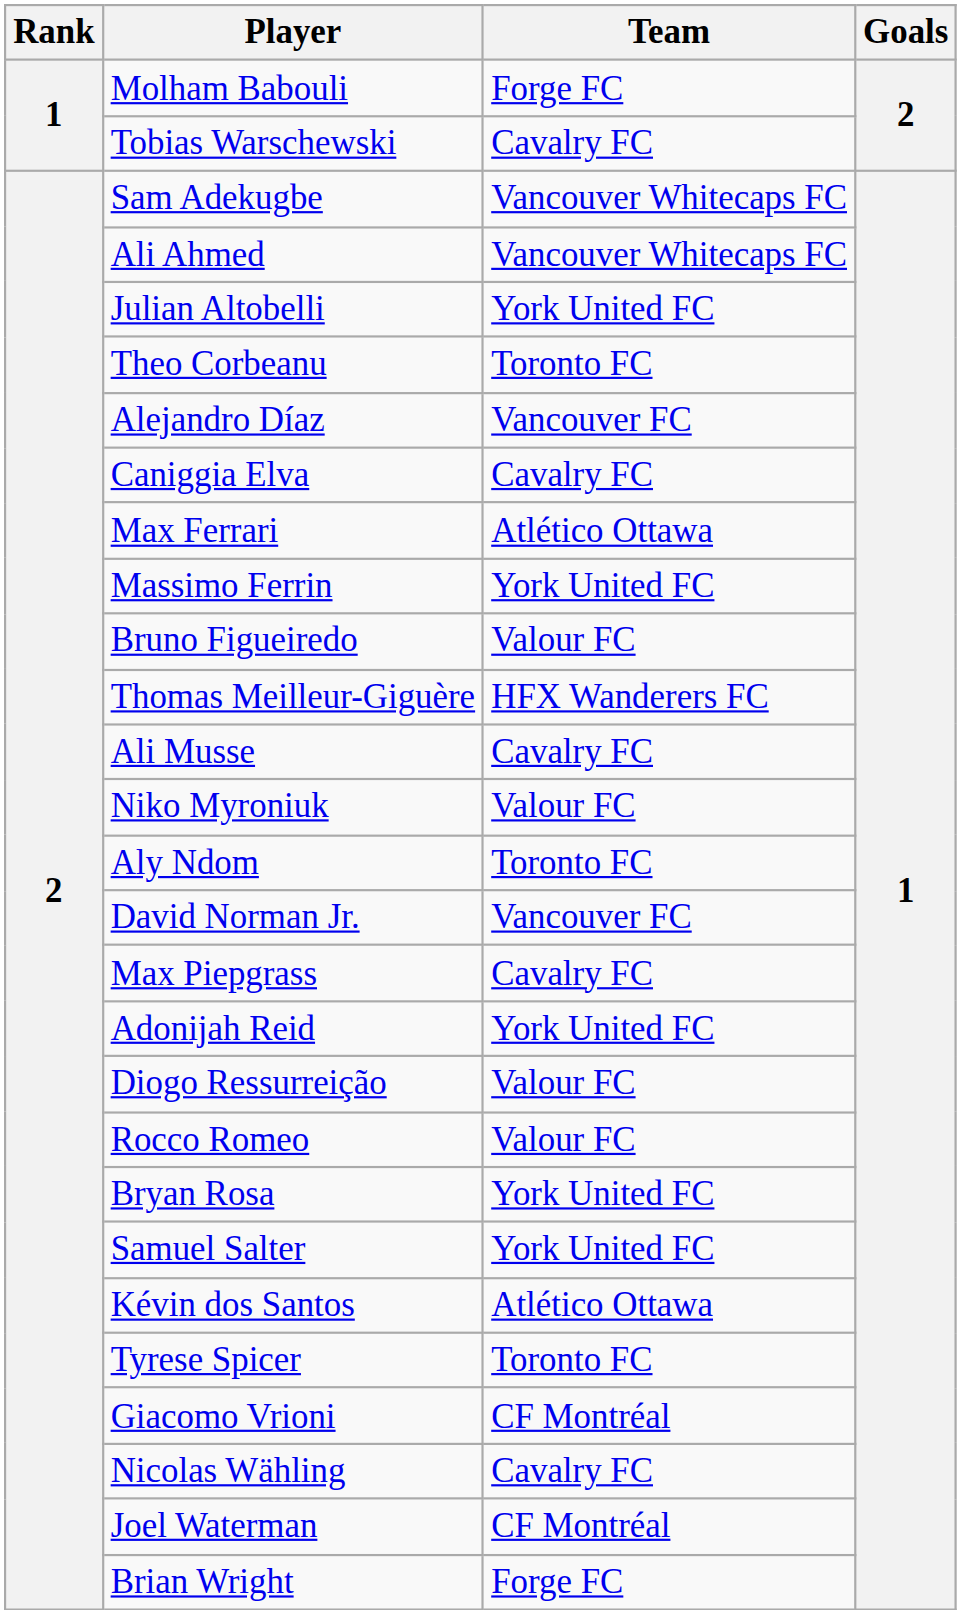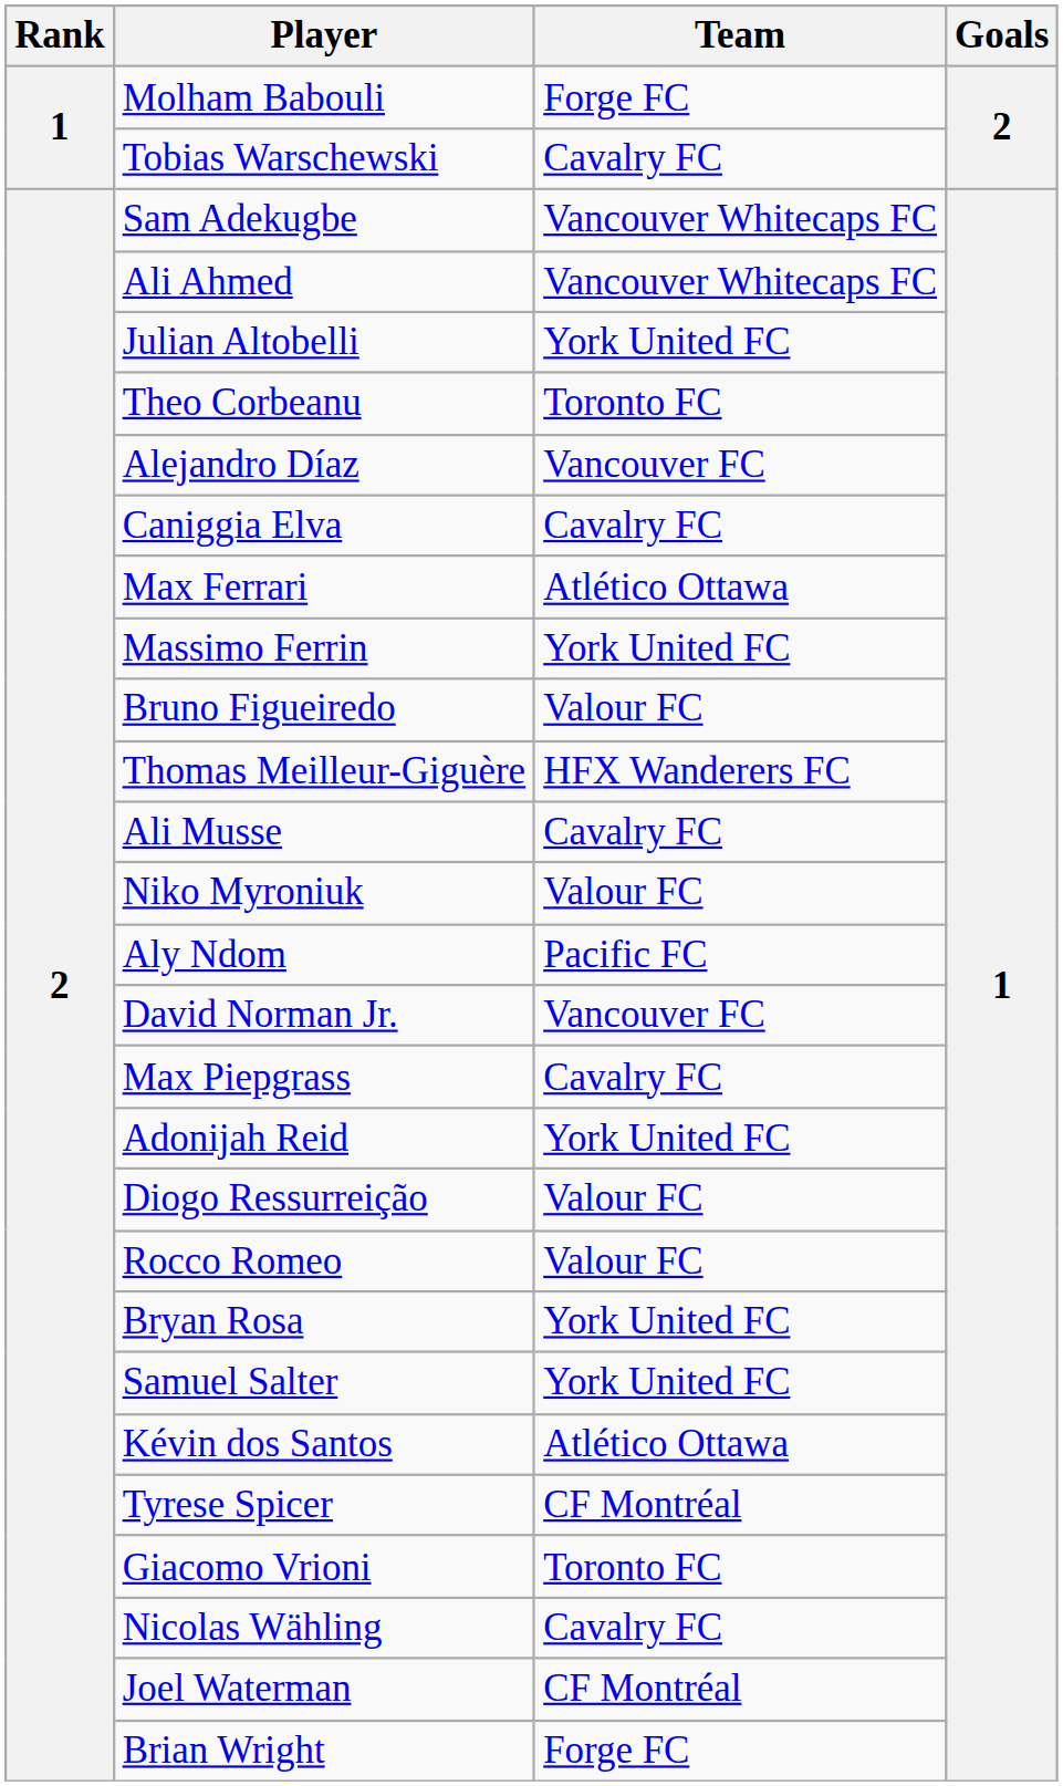Aly Ndom | Team: Toronto FC -> Pacific FC
Tyrese Spicer | Team: Toronto FC -> CF Montréal
Giacomo Vrioni | Team: CF Montréal -> Toronto FC
